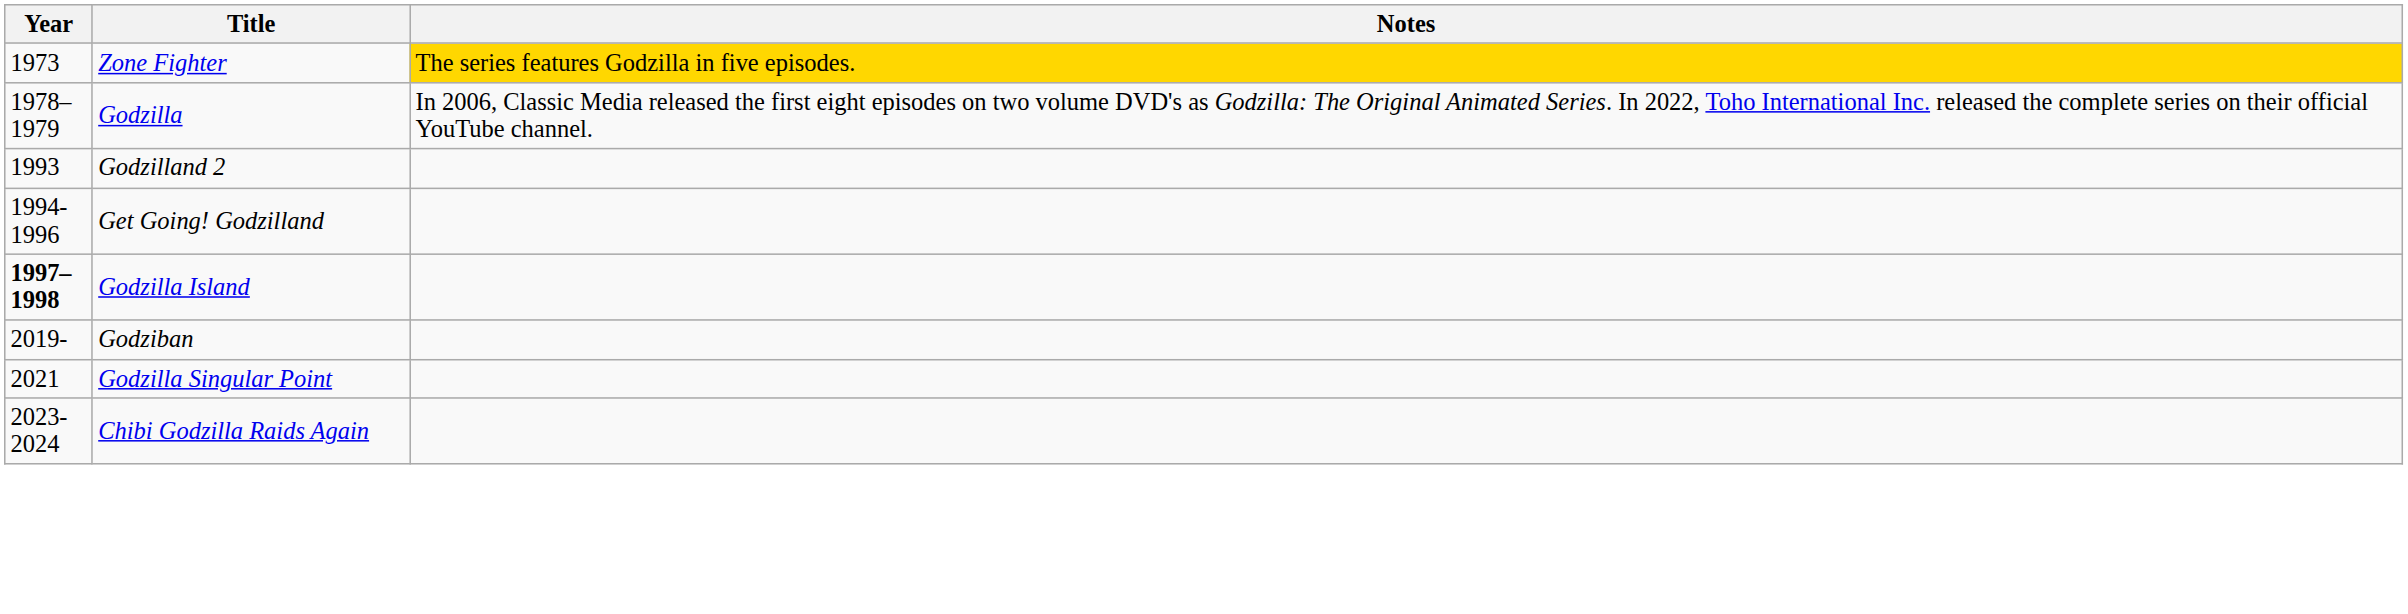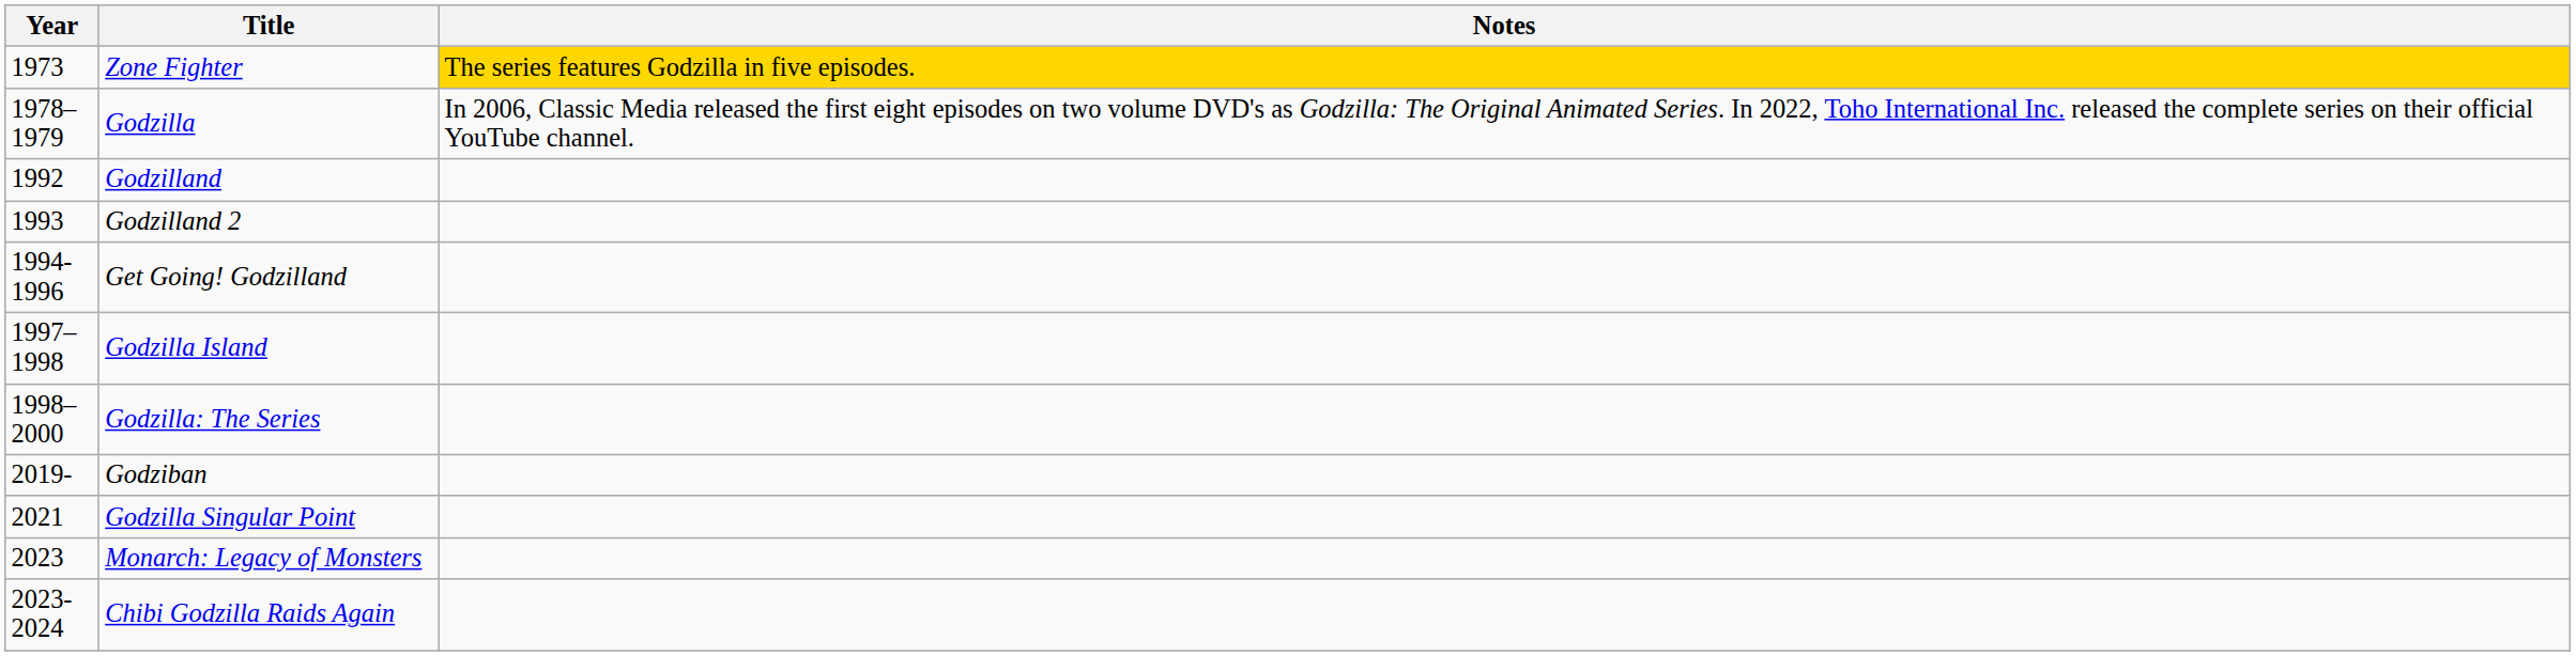+ row: 1992 | Godzilland
Godzilla Island | Year: bold -> normal
+ row: 1998–2000 | Godzilla: The Series
+ row: 2023 | Monarch: Legacy of Monsters
